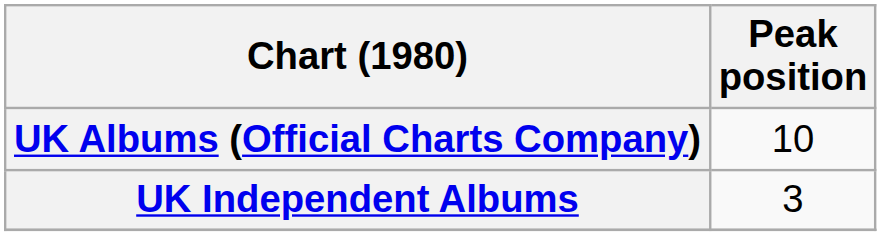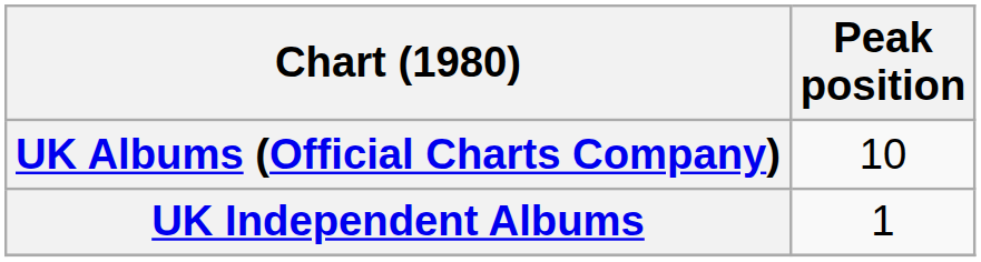UK Independent Albums | Peak position: 3 -> 1
